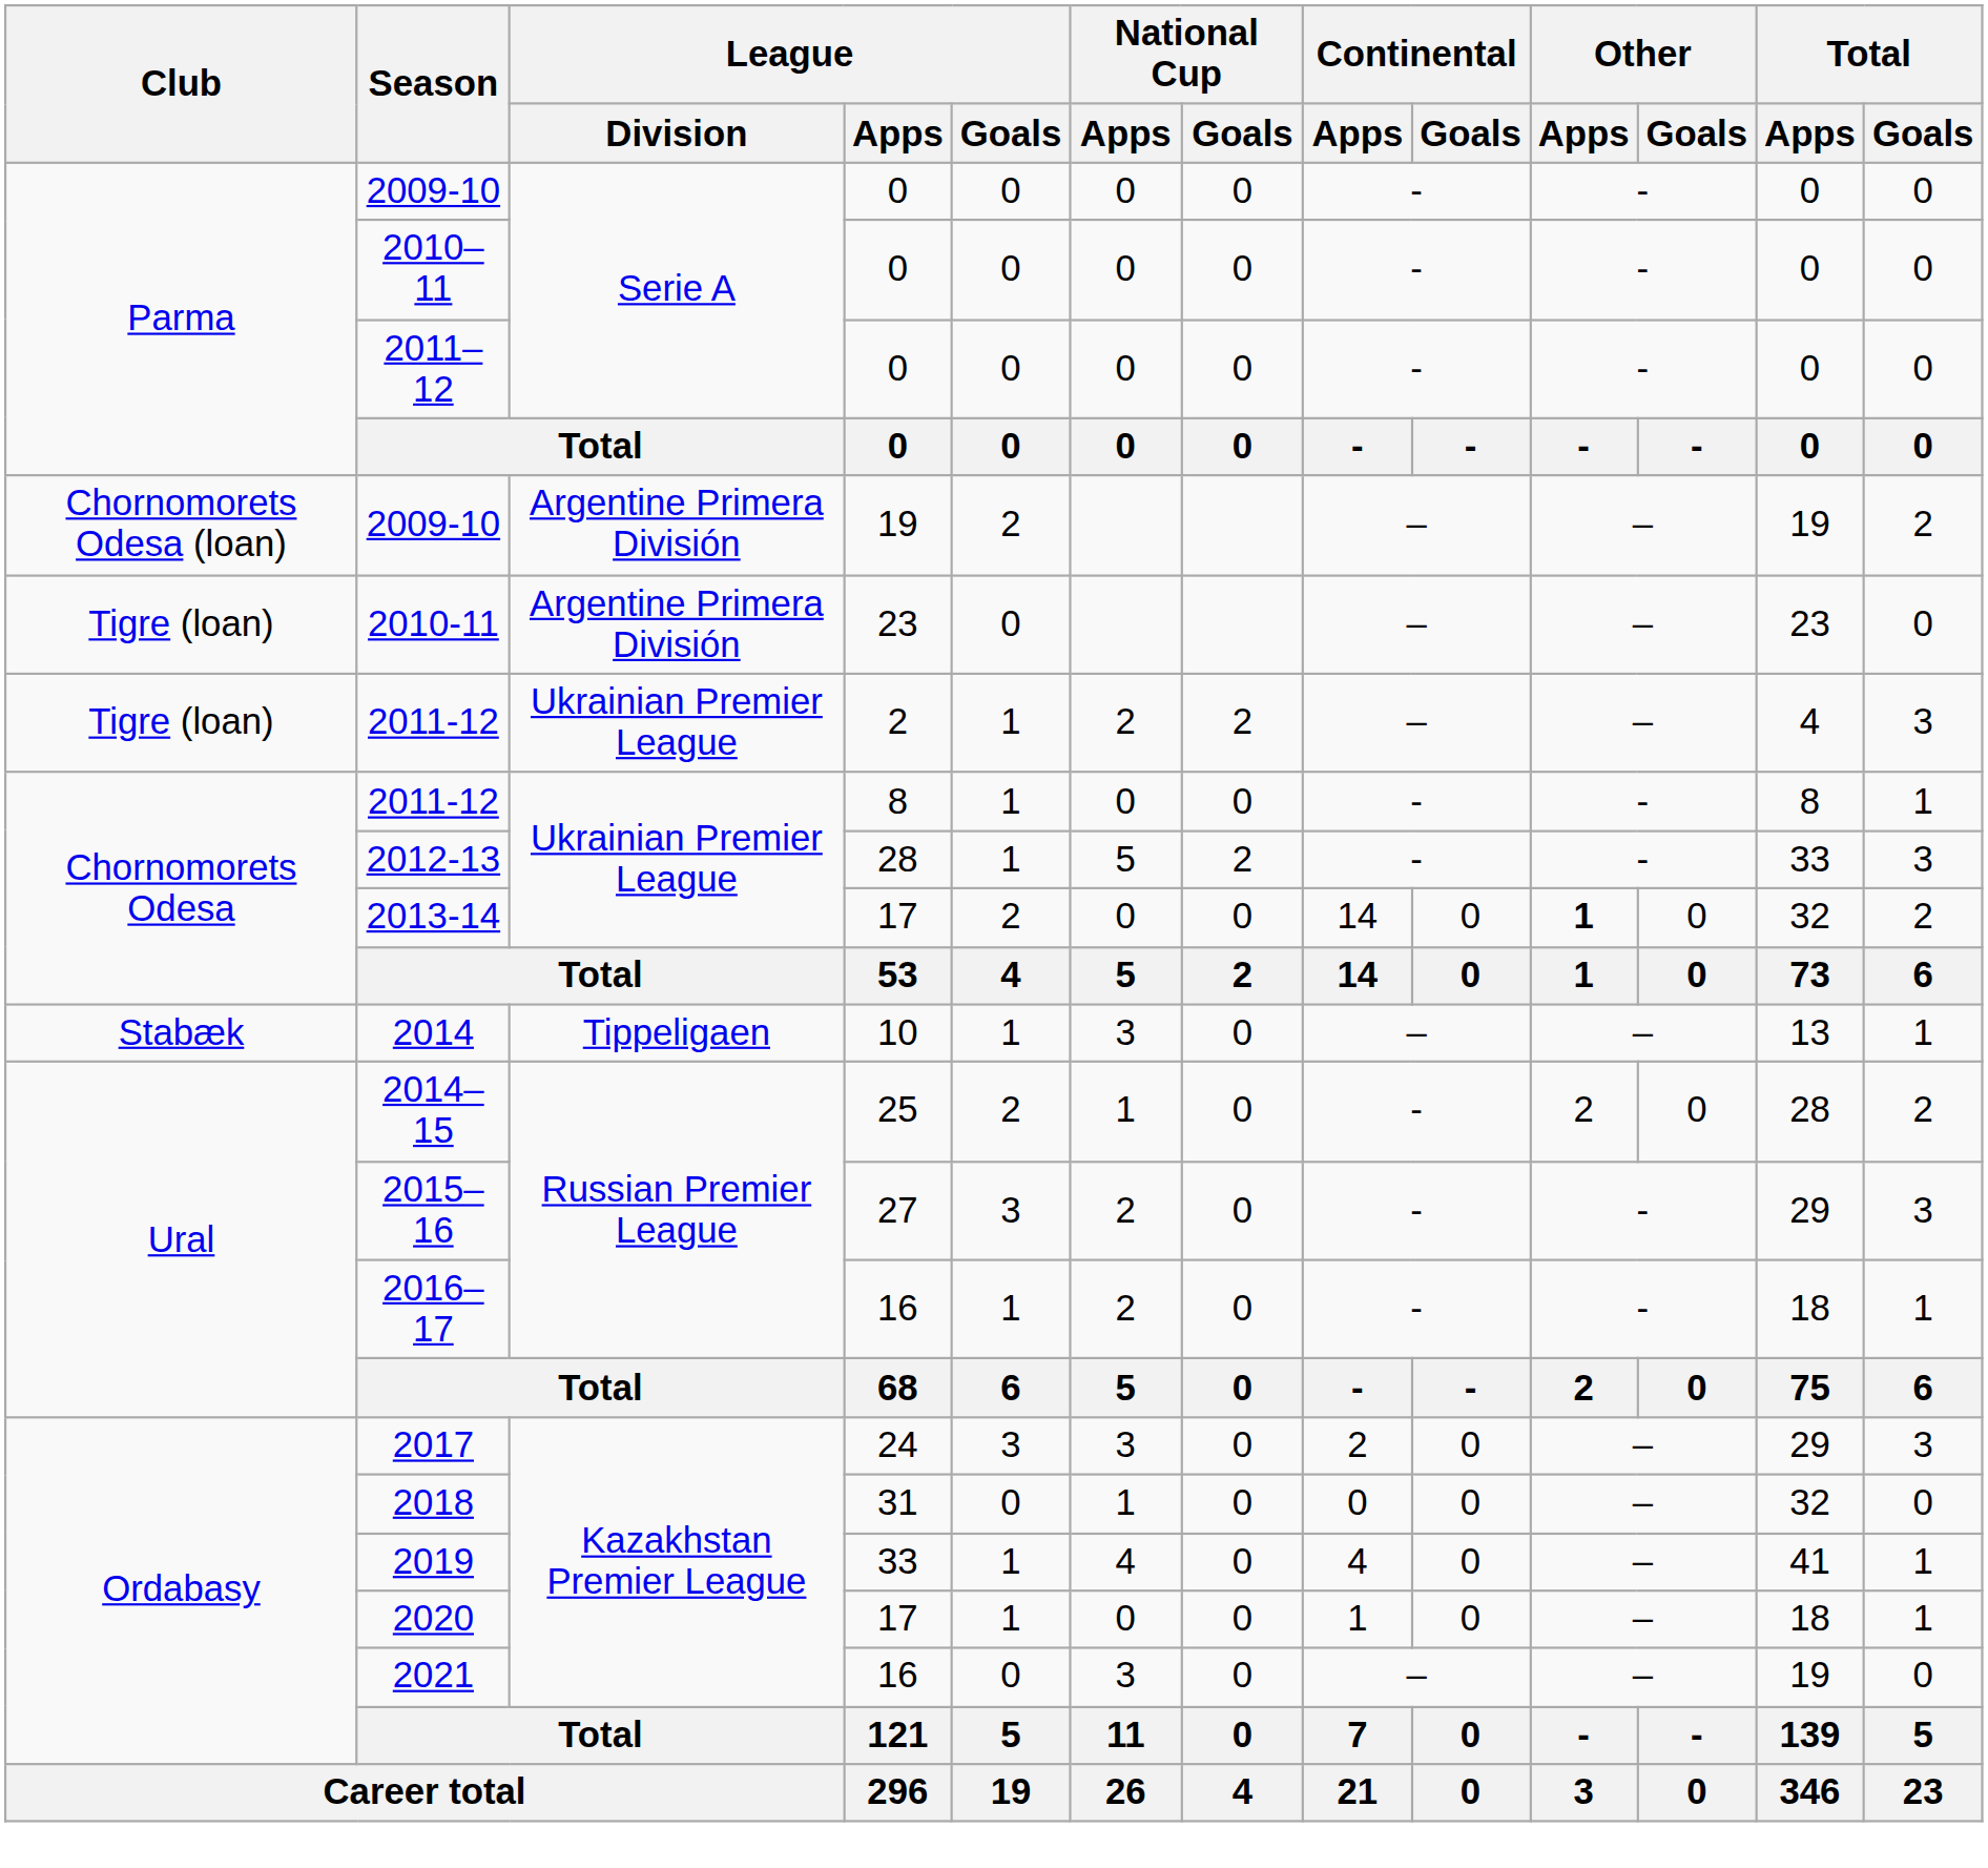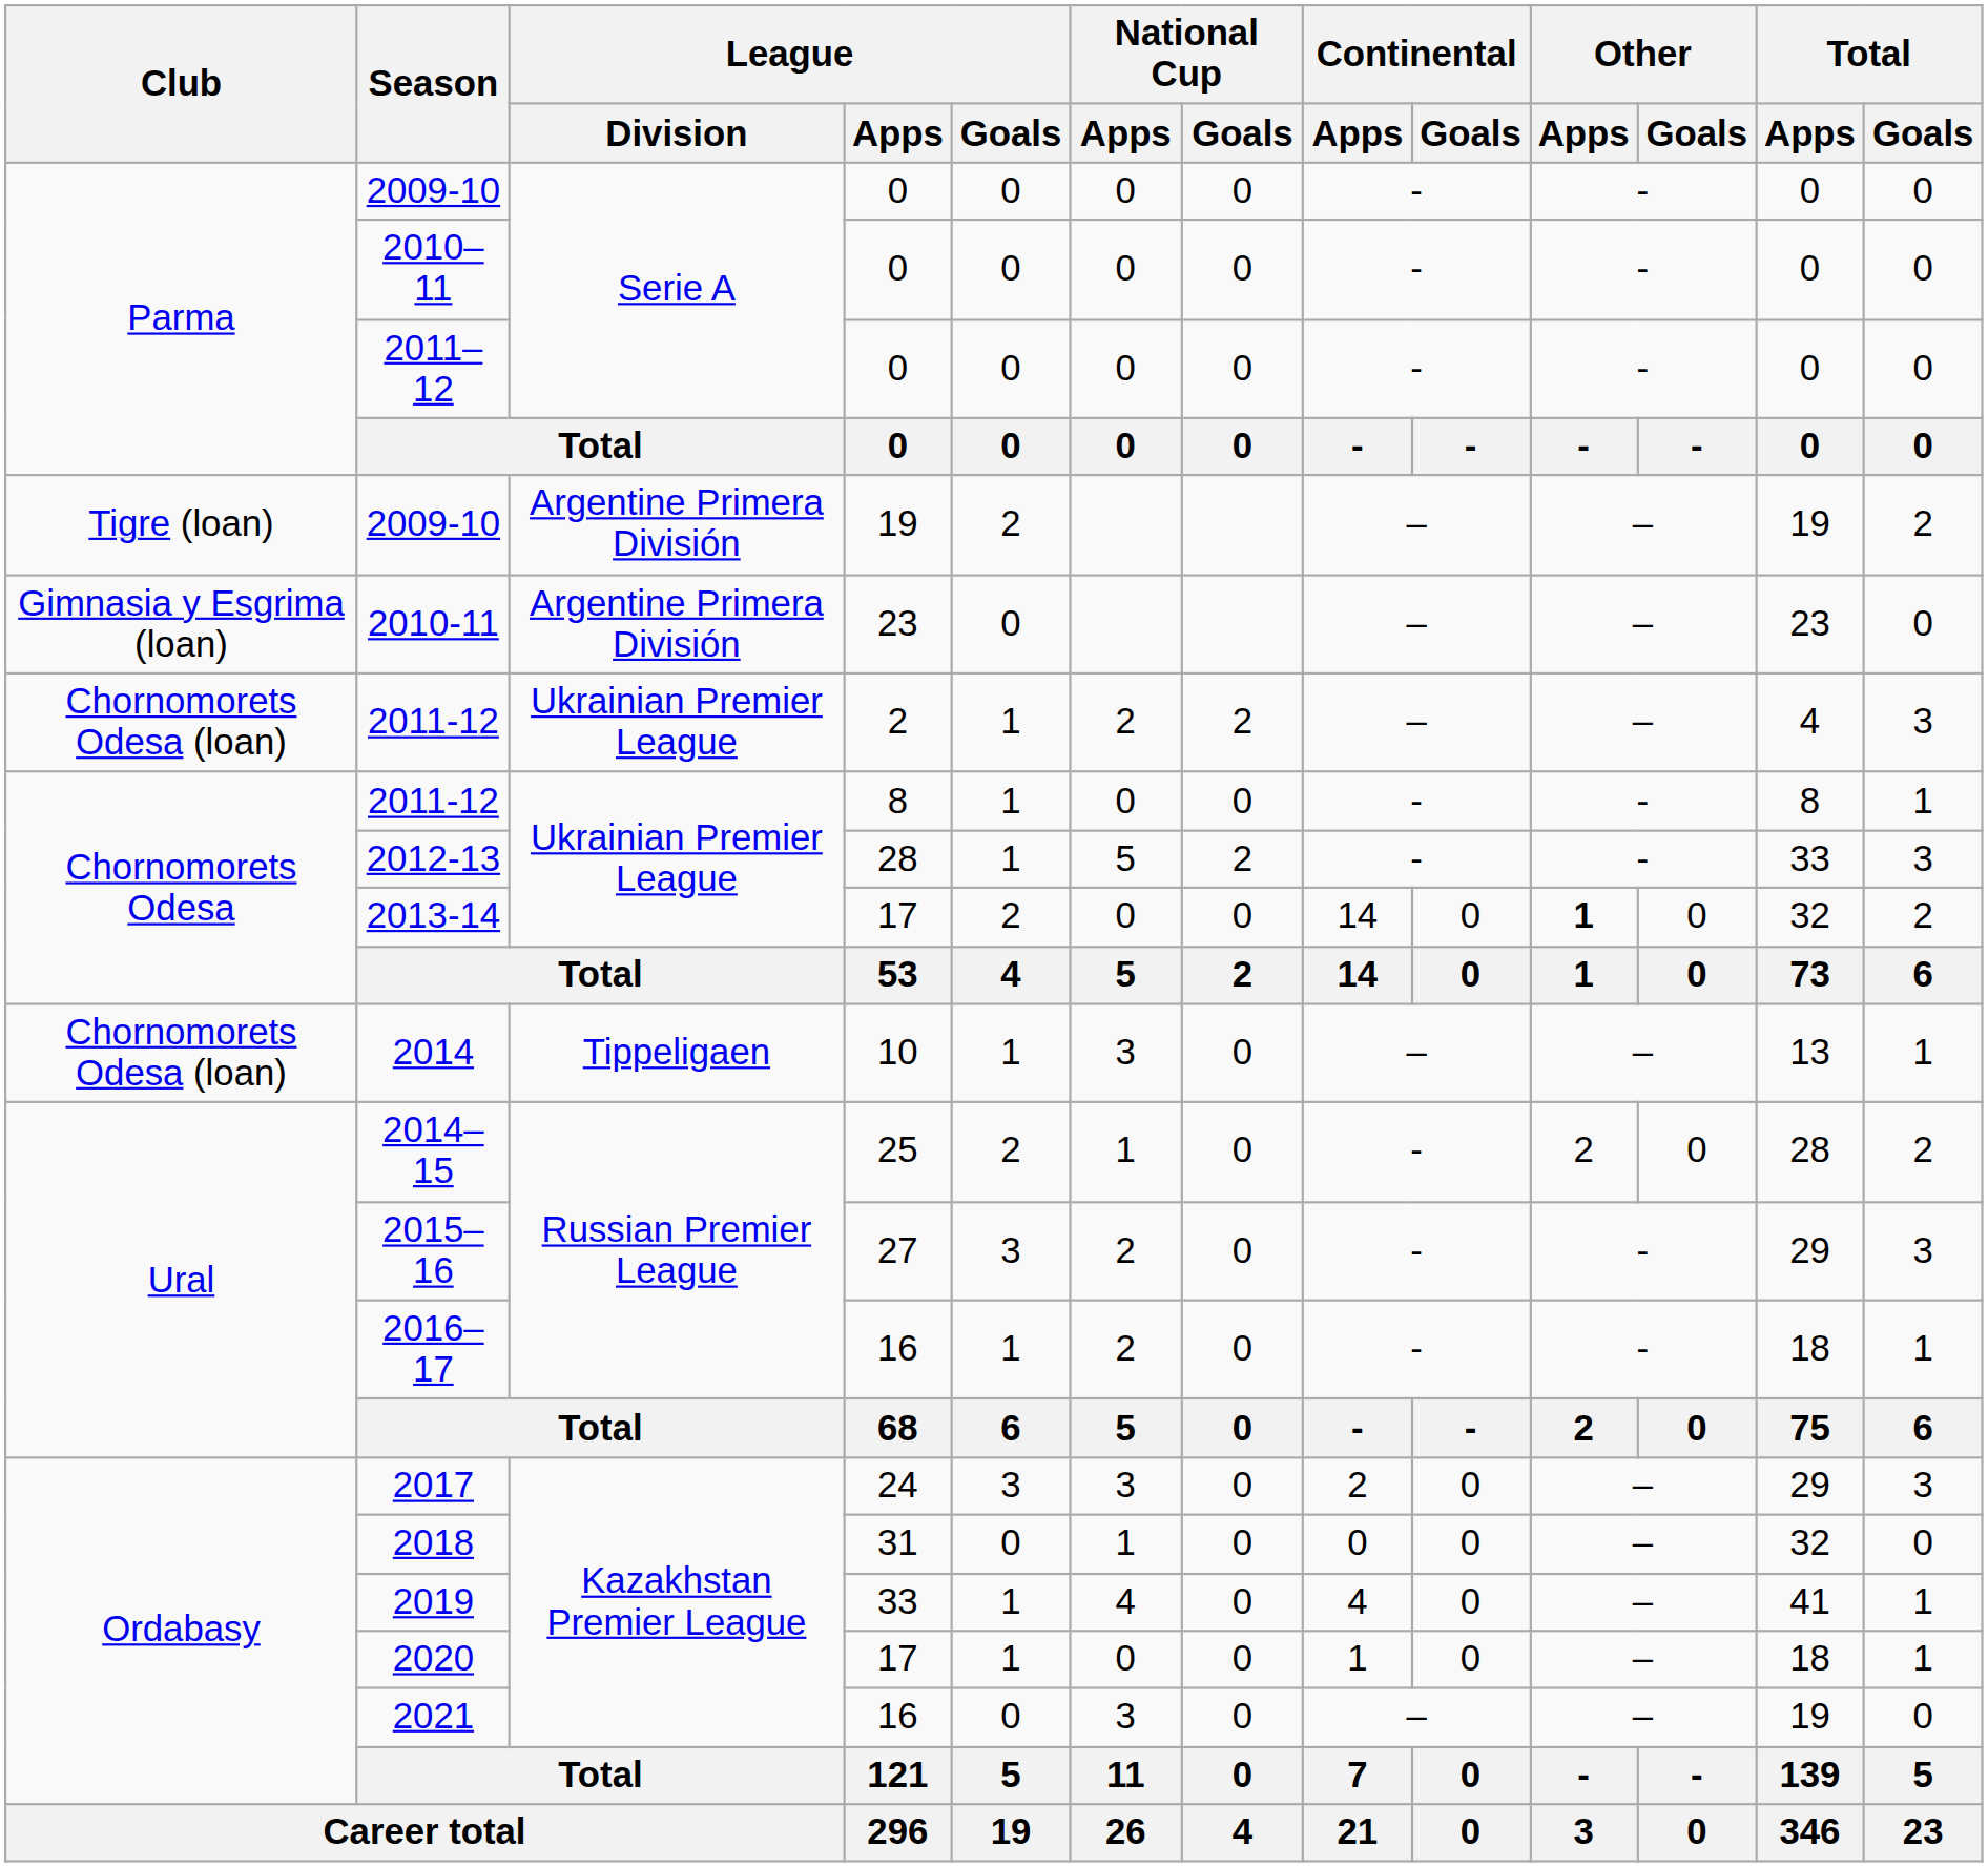2009-10 / 19 | Club: Chornomorets Odesa (loan) -> Tigre (loan)
2010-11 | Club: Tigre (loan) -> Gimnasia y Esgrima (loan)
2011-12 / 2 | Club: Tigre (loan) -> Chornomorets Odesa (loan)
2014 | Club: Stabæk -> Chornomorets Odesa (loan)
